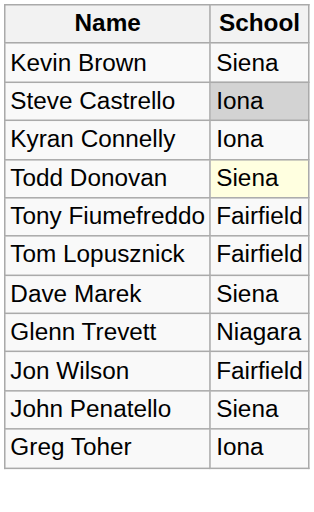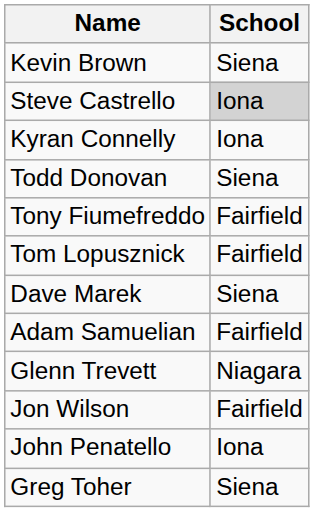Todd Donovan | School: lightyellow background -> no background
+ row: Adam Samuelian | Fairfield
John Penatello | School: Siena -> Iona
Greg Toher | School: Iona -> Siena
